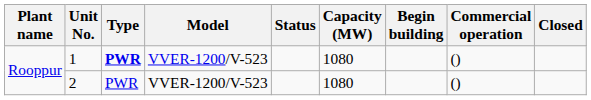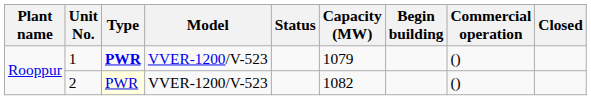1 | Capacity (MW): 1080 -> 1079
2 | Type: no background -> lightyellow background
2 | Capacity (MW): 1080 -> 1082
